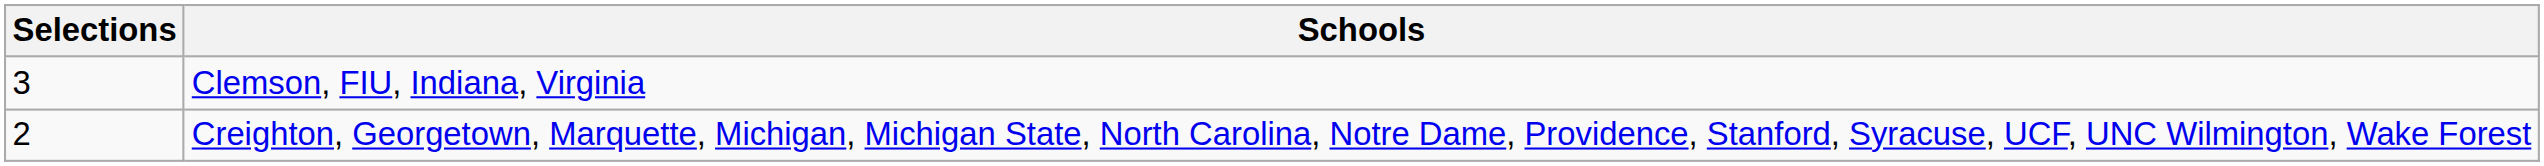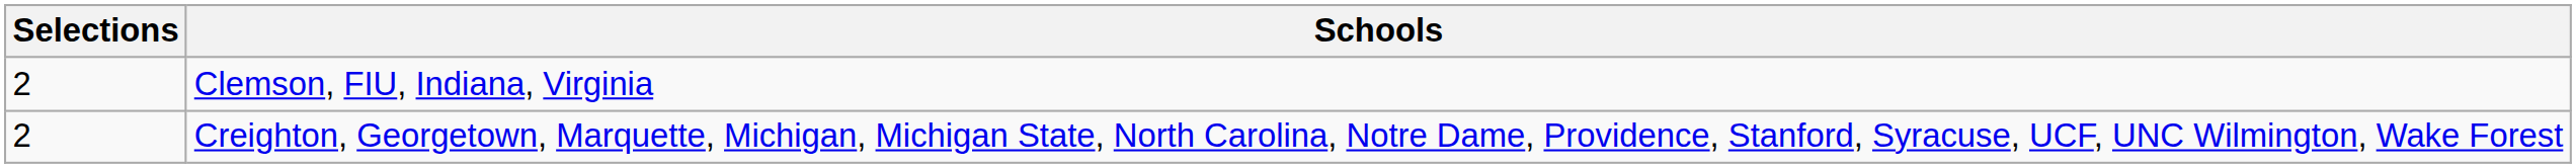Clemson, FIU, Indiana, Virginia | Selections: 3 -> 2
